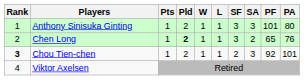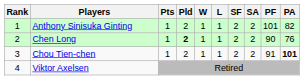Anthony Sinisuka Ginting | SF: 3 -> 2
Anthony Sinisuka Ginting | SA: 3 -> 2
Anthony Sinisuka Ginting | PA: 80 -> 82
Chen Long | SF: 3 -> 2
Chen Long | PF: 65 -> 90
Chou Tien-chen | Rank: bold -> normal
Chou Tien-chen | SA: 3 -> 2
Chou Tien-chen | PF: 92 -> 91
Chou Tien-chen | PA: normal -> bold
